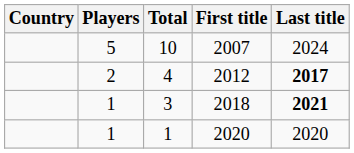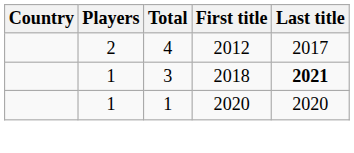- row: 5 | 10 | 2007 | 2024
4 | Last title: bold -> normal
